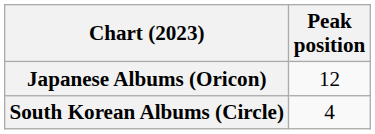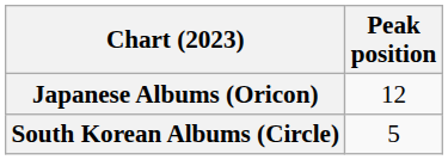South Korean Albums (Circle) | Peak position: 4 -> 5
